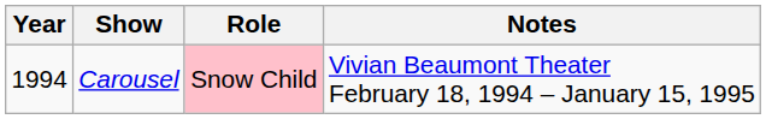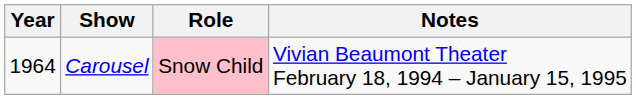Carousel | Year: 1994 -> 1964
